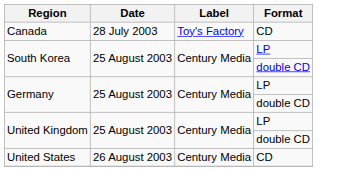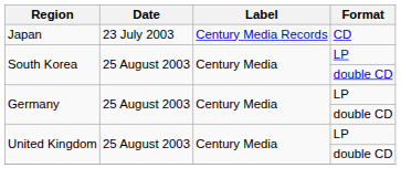+ row: Japan | 23 July 2003 | Century Media Records | CD
- row: Canada | 28 July 2003 | Toy's Factory | CD
- row: United States | 26 August 2003 | Century Media | CD
